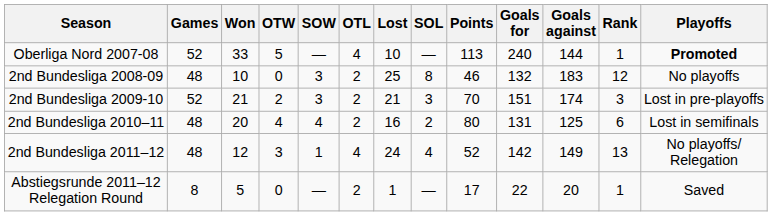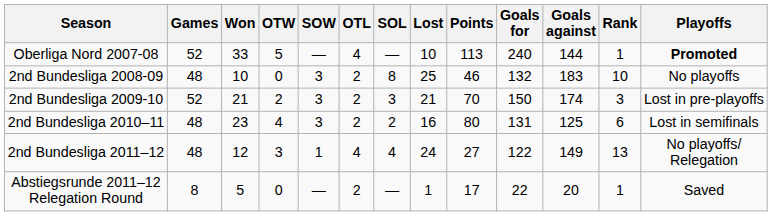columns swapped: SOL <-> Lost
2nd Bundesliga 2008-09 | Rank: 12 -> 10
2nd Bundesliga 2009-10 | Goals for: 151 -> 150
2nd Bundesliga 2010–11 | Won: 20 -> 23
2nd Bundesliga 2010–11 | SOW: 4 -> 3
2nd Bundesliga 2011–12 | Points: 52 -> 27
2nd Bundesliga 2011–12 | Goals for: 142 -> 122
